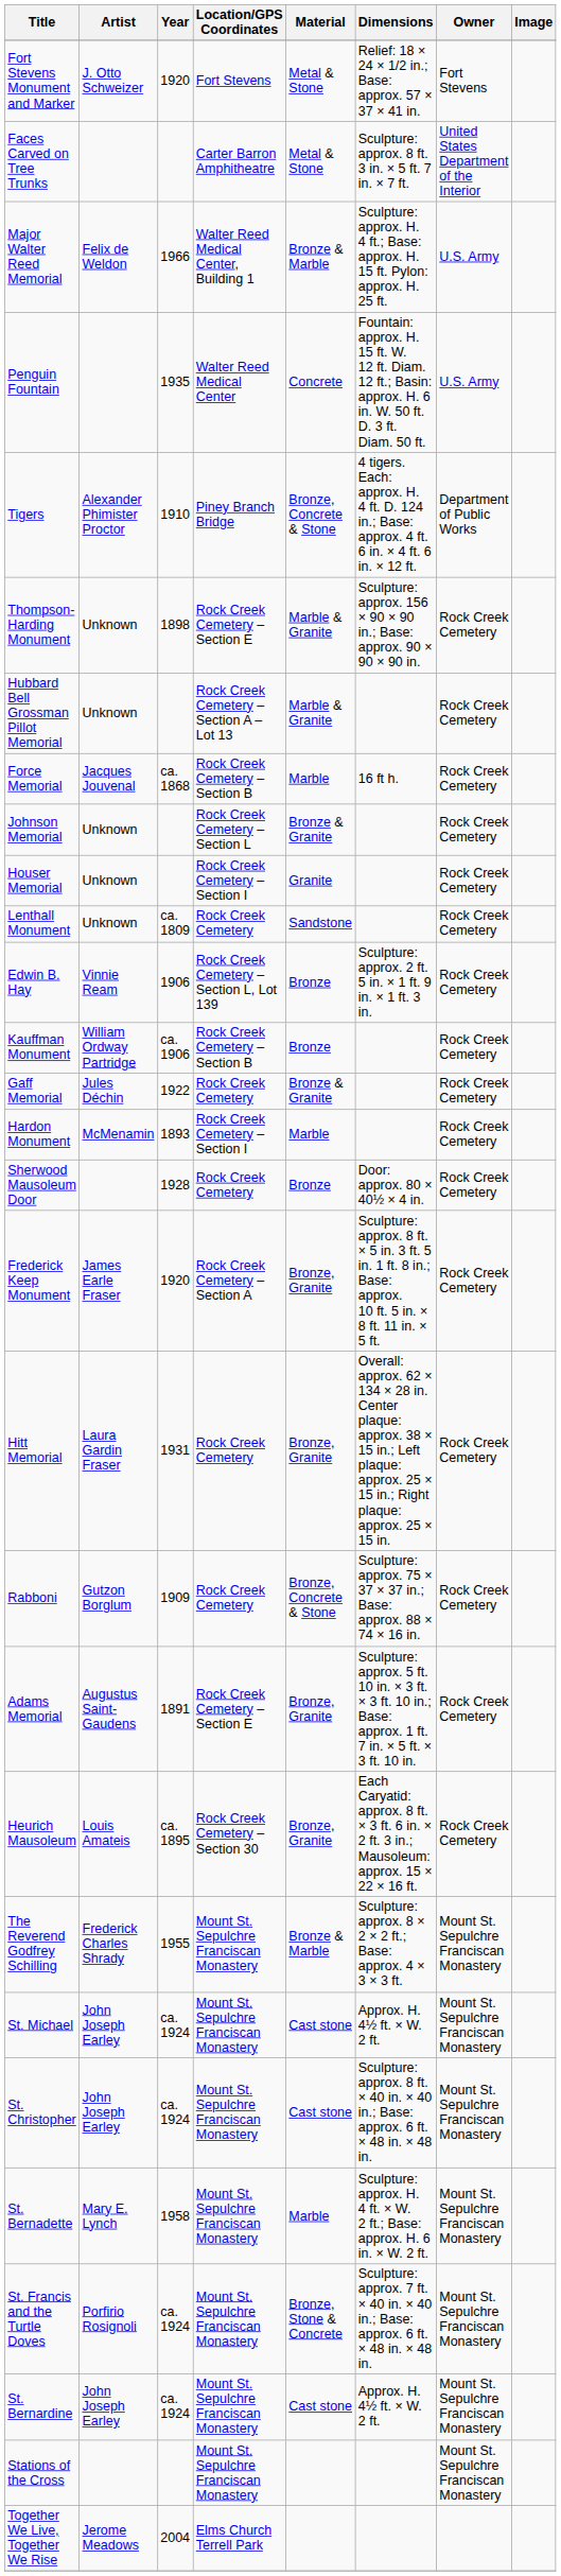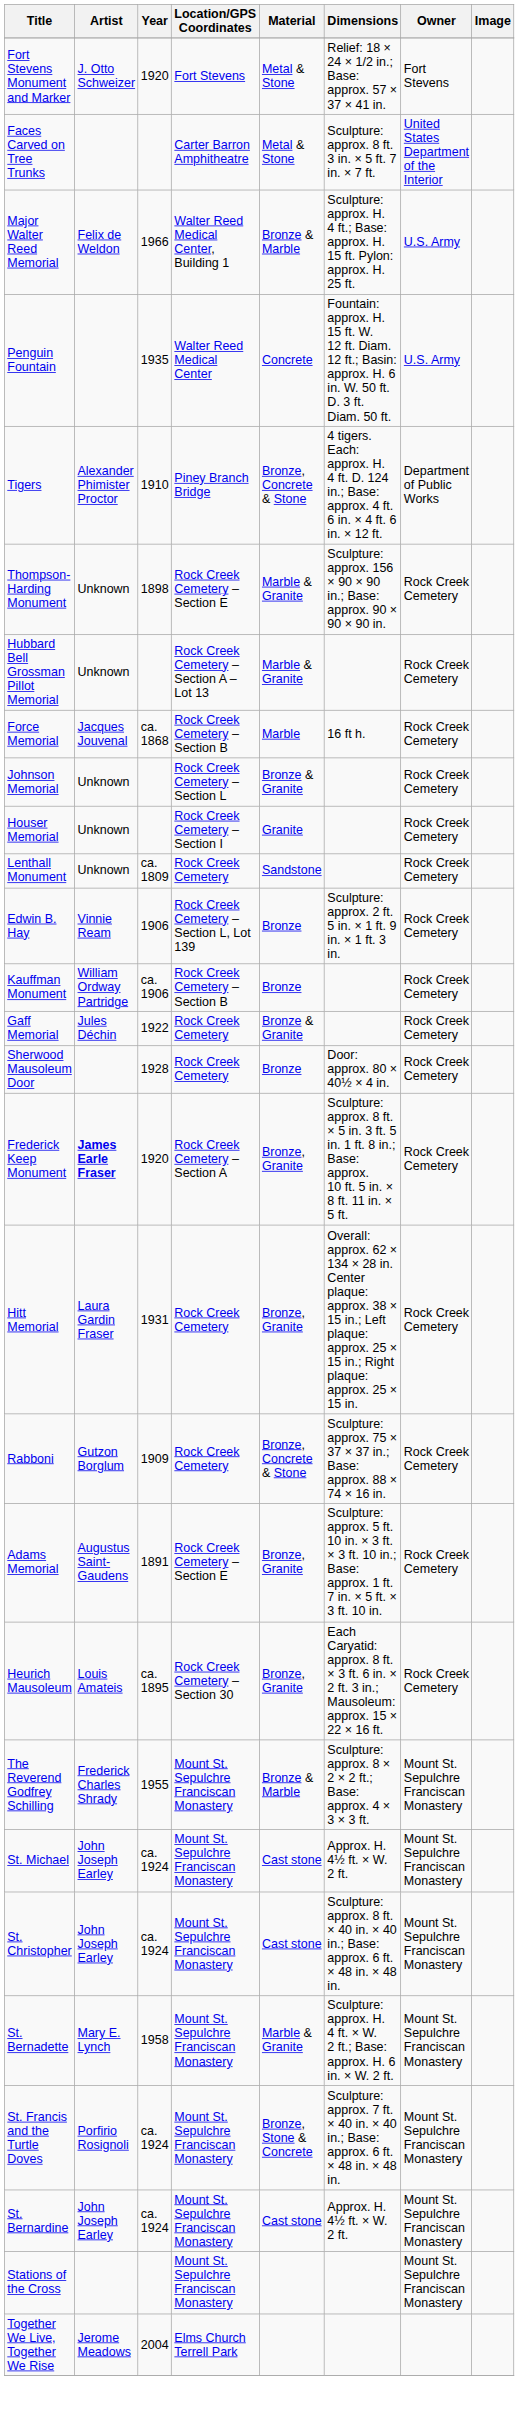- row: Hardon Monument | McMenamin | 1893 | Rock Creek Cemetery – Section I | Marble | Rock Creek Cemetery
Frederick Keep Monument | Artist: normal -> bold
St. Bernadette | Material: Marble -> Marble & Granite
